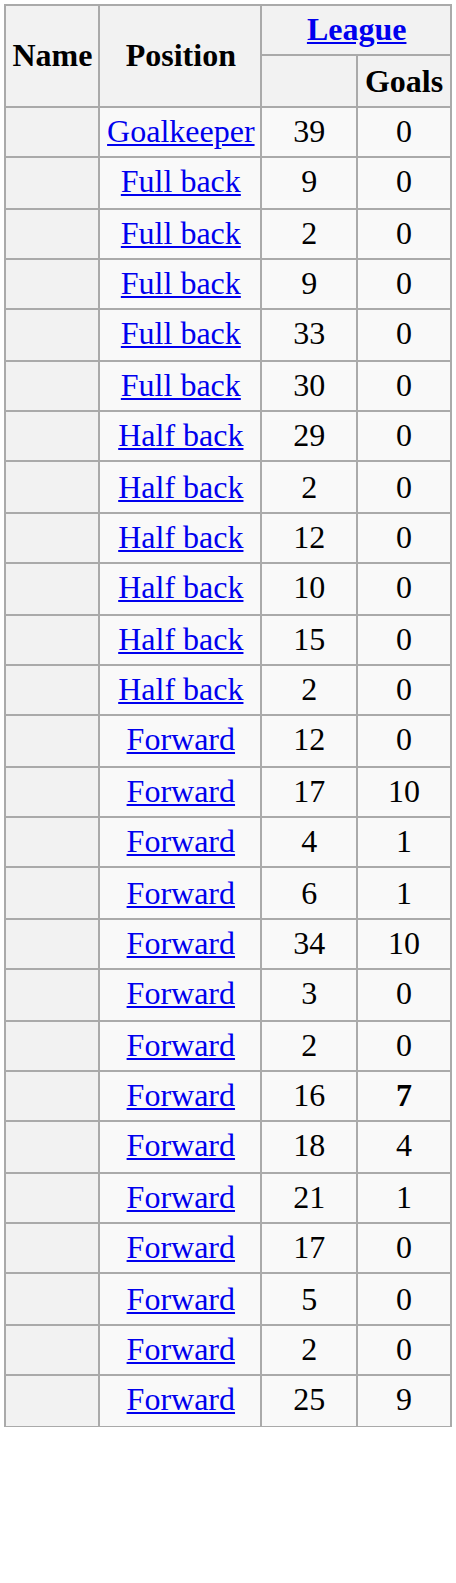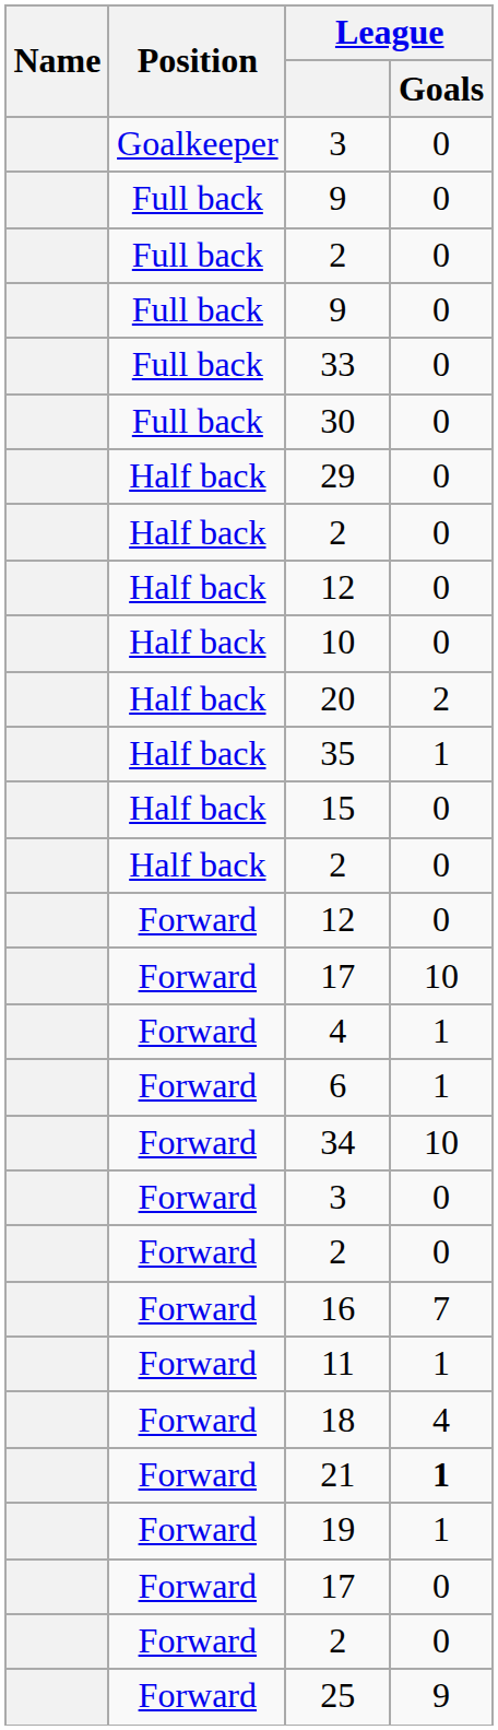+ row: Goalkeeper | 3 | 0
- row: Goalkeeper | 39 | 0
+ row: Half back | 20 | 2
+ row: Half back | 35 | 1
16 | League / Goals: bold -> normal
+ row: Forward | 11 | 1
21 | League / Goals: normal -> bold
+ row: Forward | 19 | 1
- row: Forward | 5 | 0
